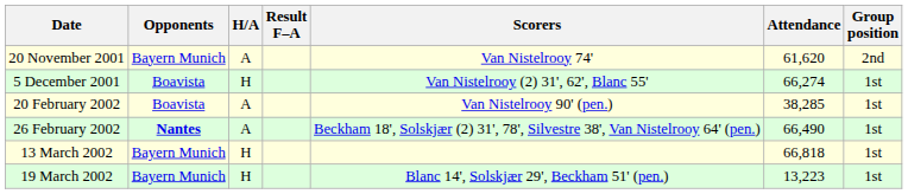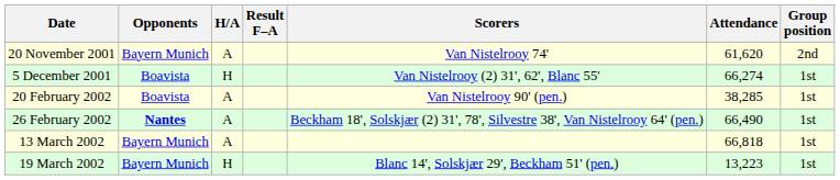13 March 2002 | H/A: H -> A
